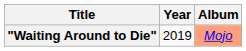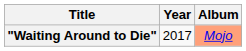"Waiting Around to Die" | Year: 2019 -> 2017
